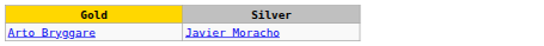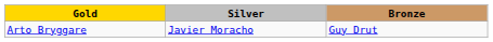+ column: Bronze | Guy Drut
